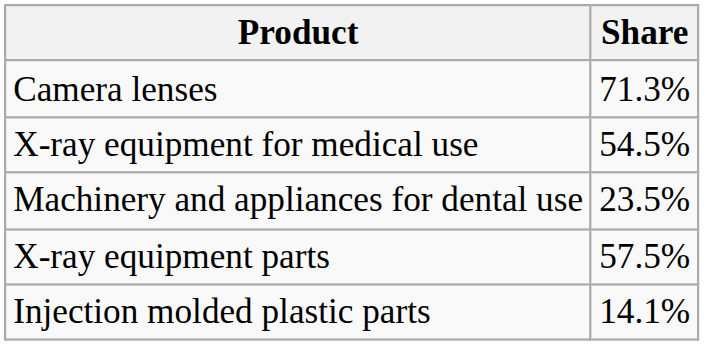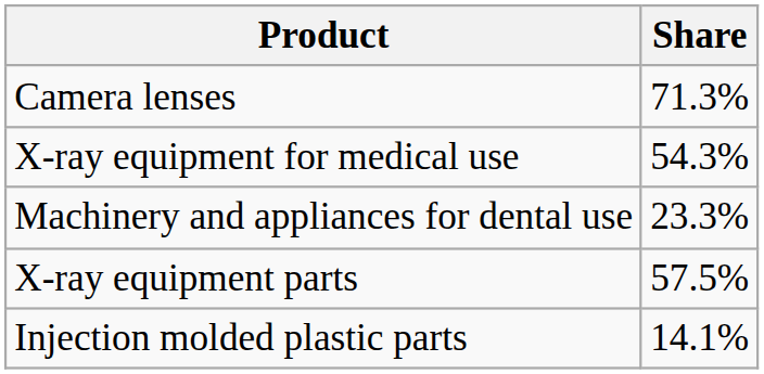X-ray equipment for medical use | Share: 54.5% -> 54.3%
Machinery and appliances for dental use | Share: 23.5% -> 23.3%
